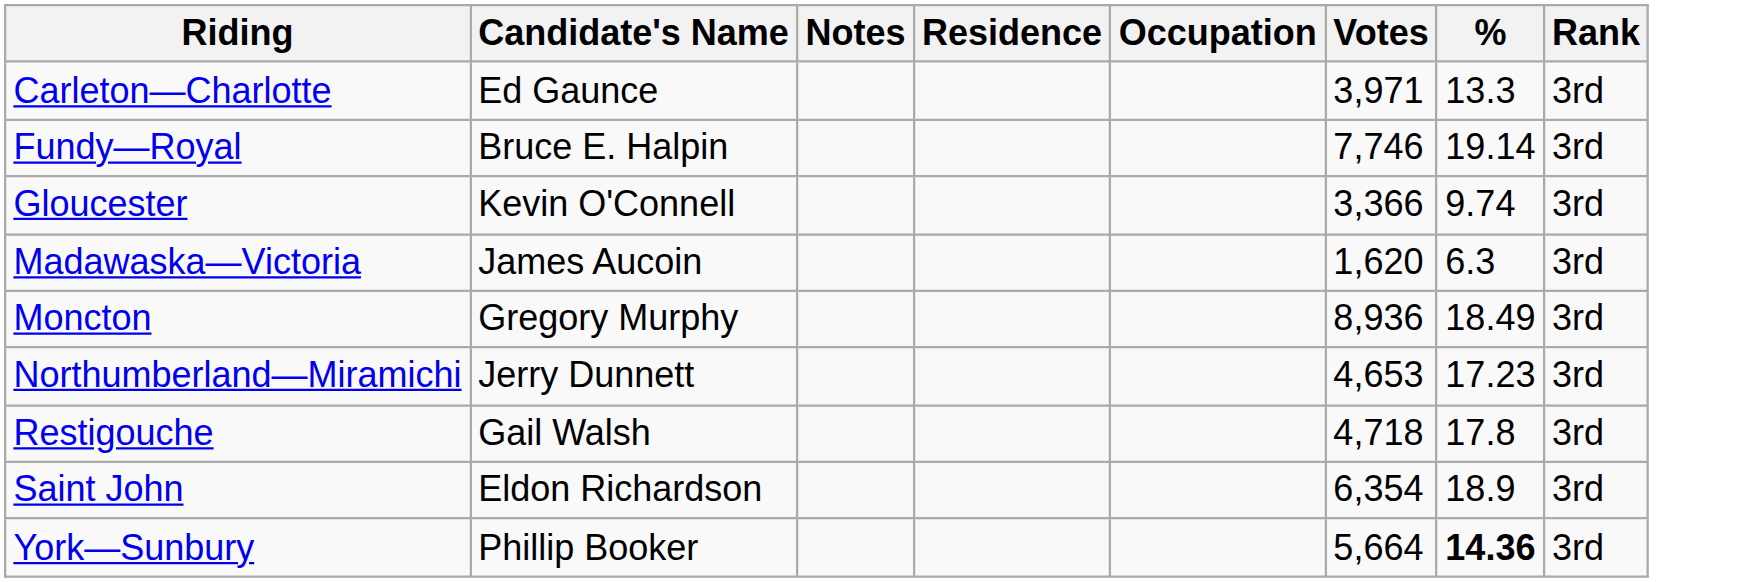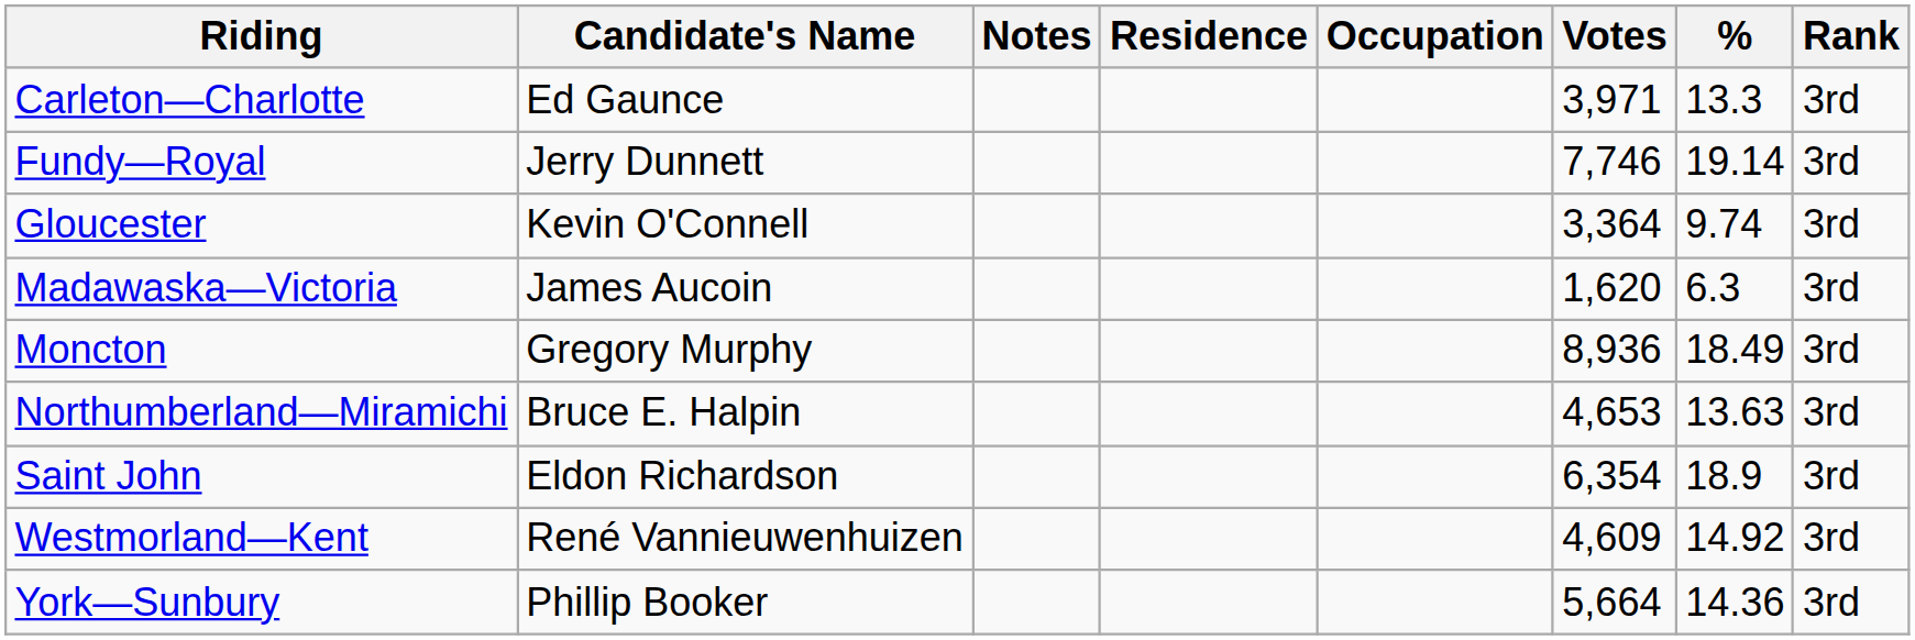Fundy—Royal | Candidate's Name: Bruce E. Halpin -> Jerry Dunnett
Gloucester | Votes: 3,366 -> 3,364
Northumberland—Miramichi | Candidate's Name: Jerry Dunnett -> Bruce E. Halpin
Northumberland—Miramichi | %: 17.23 -> 13.63
- row: Restigouche | Gail Walsh | 4,718 | 17.8 | 3rd
+ row: Westmorland—Kent | René Vannieuwenhuizen | 4,609 | 14.92 | 3rd
York—Sunbury | %: bold -> normal
